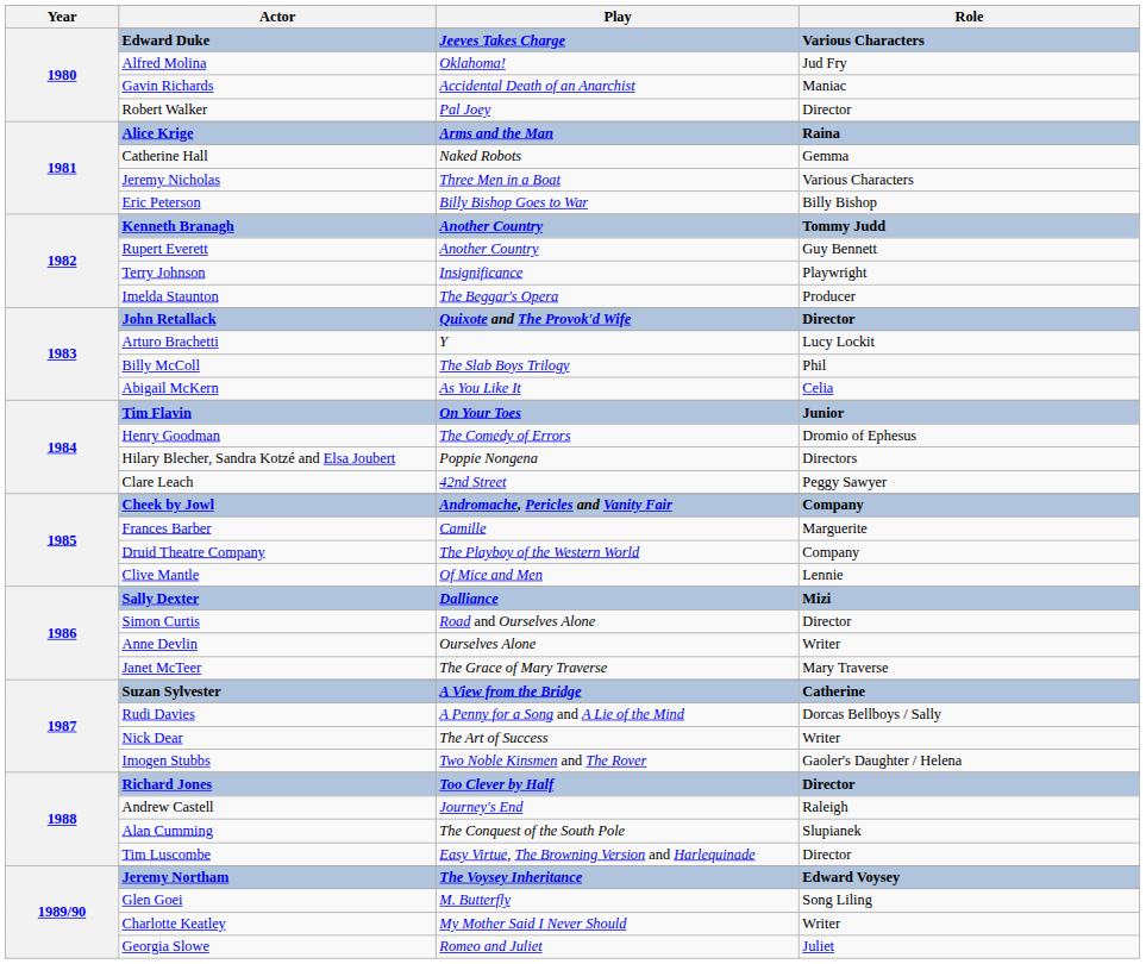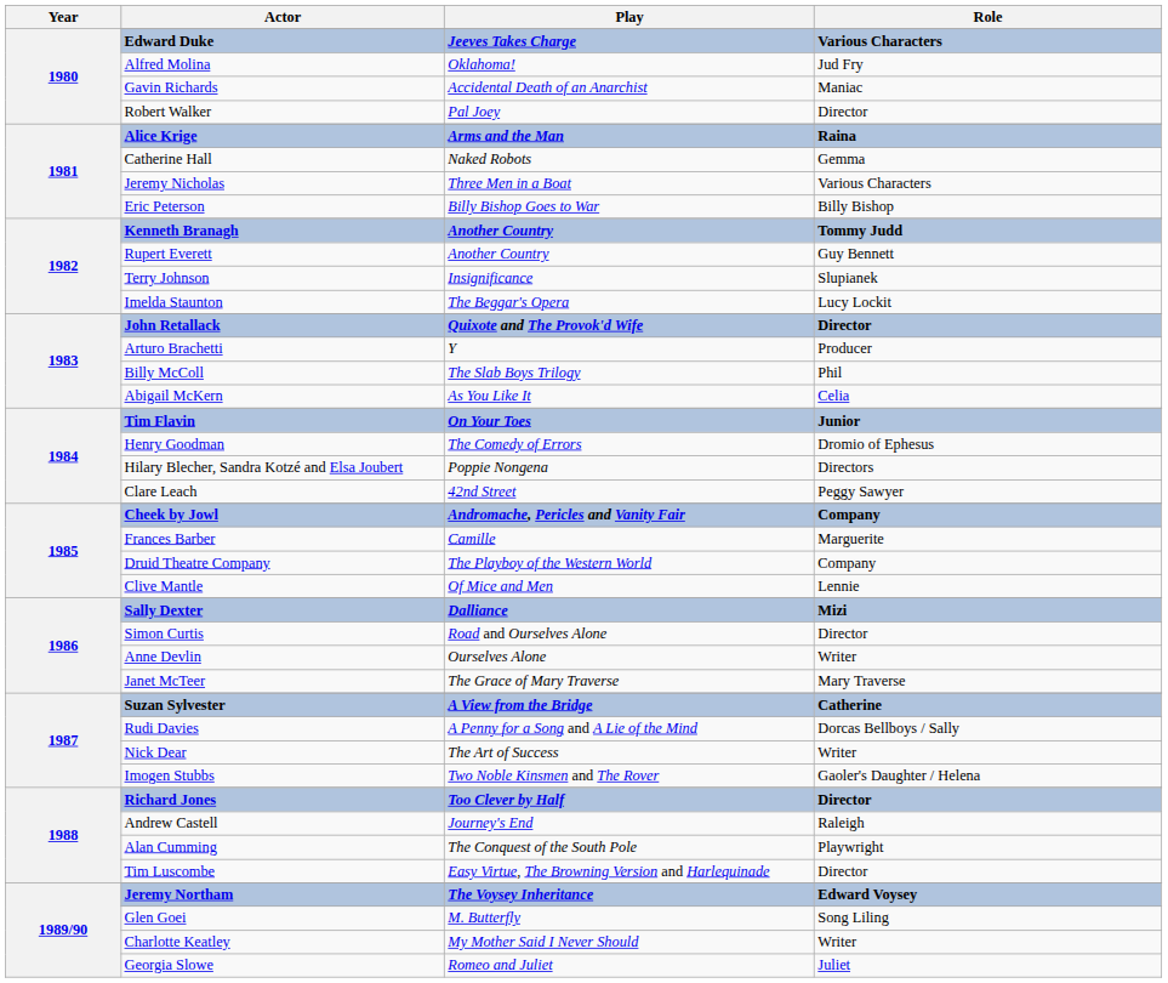Terry Johnson | Role: Playwright -> Slupianek
Imelda Staunton | Role: Producer -> Lucy Lockit
Arturo Brachetti | Role: Lucy Lockit -> Producer
Alan Cumming | Role: Slupianek -> Playwright
